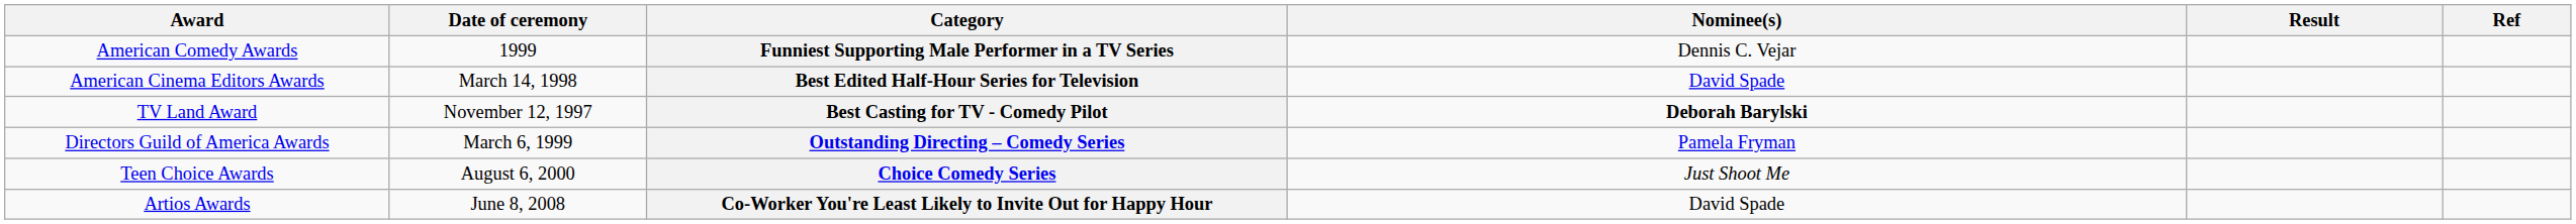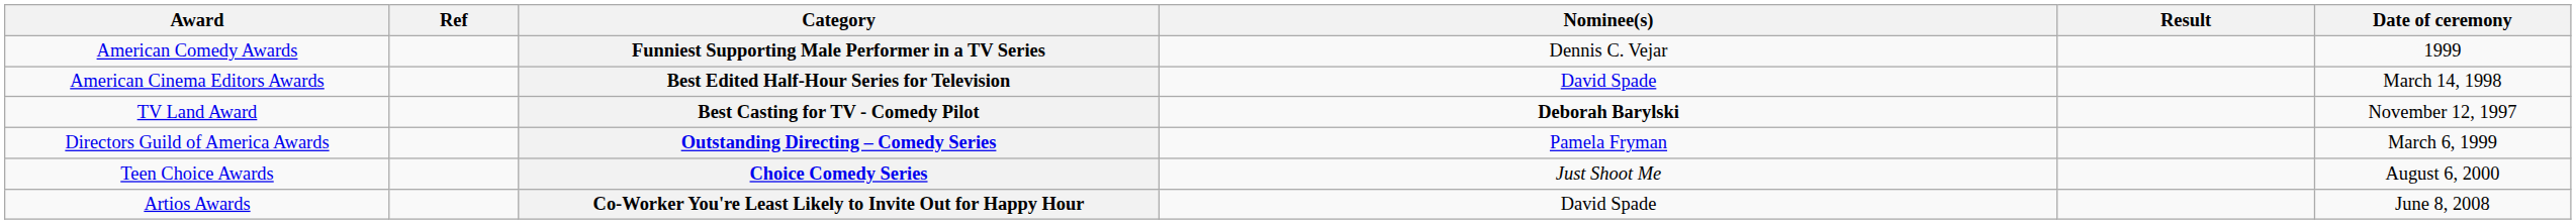columns swapped: Date of ceremony <-> Ref
